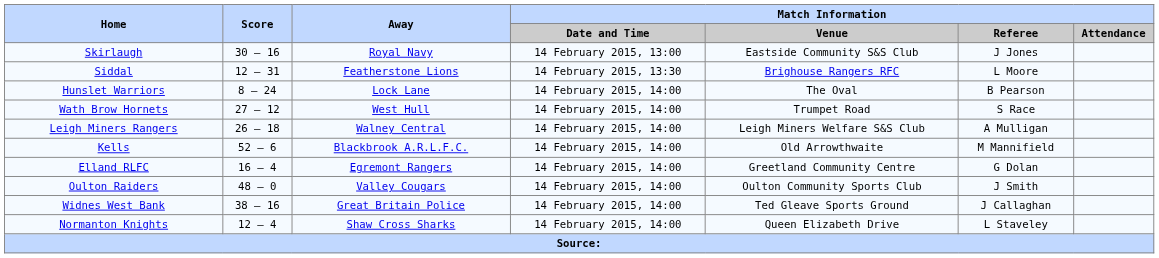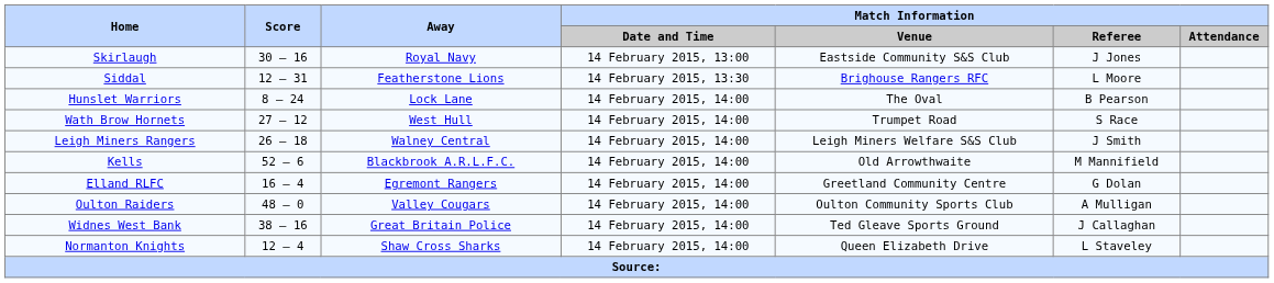Leigh Miners Rangers | Match Information / Referee: A Mulligan -> J Smith
Oulton Raiders | Match Information / Referee: J Smith -> A Mulligan
